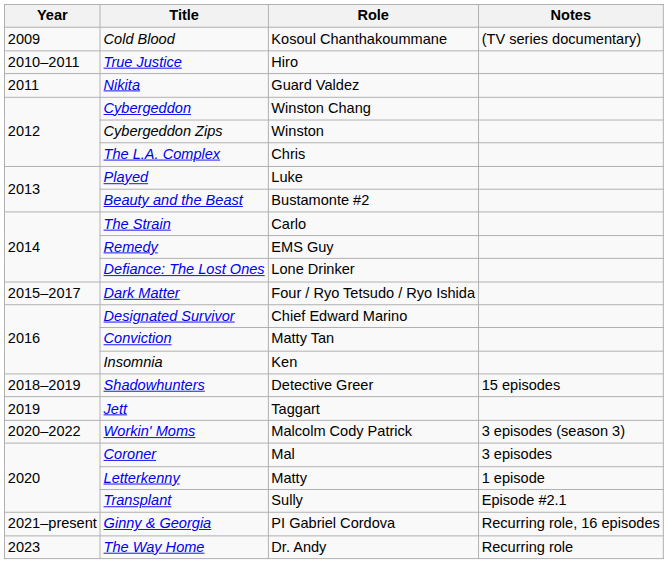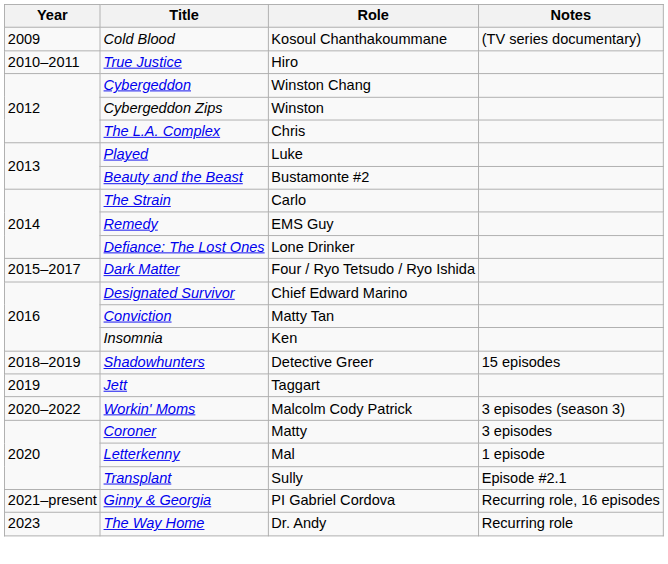- row: 2011 | Nikita | Guard Valdez
Coroner | Role: Mal -> Matty
Letterkenny | Role: Matty -> Mal
